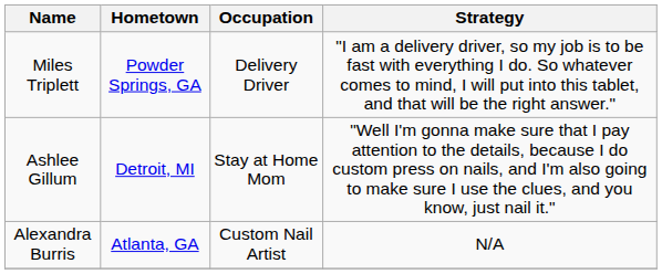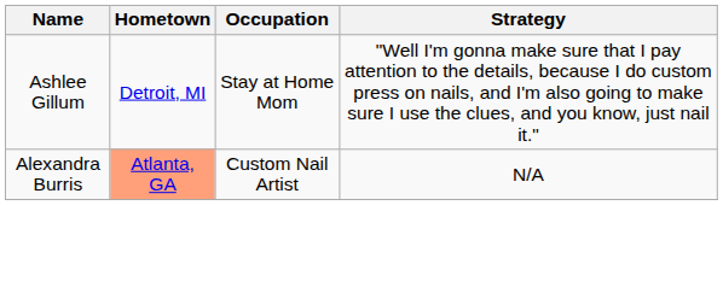- row: Miles Triplett | Powder Springs, GA | Delivery Driver | "I am a delivery driver, so my job is to be fast with everything I do. So whatever comes to mind, I will put into this tablet, and that will be the right answer."
Alexandra Burris | Hometown: no background -> lightsalmon background
